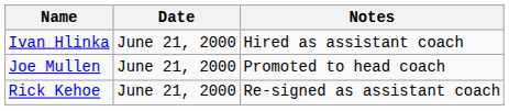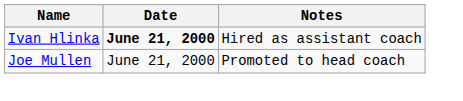Ivan Hlinka | Date: normal -> bold
- row: Rick Kehoe | June 21, 2000 | Re-signed as assistant coach
